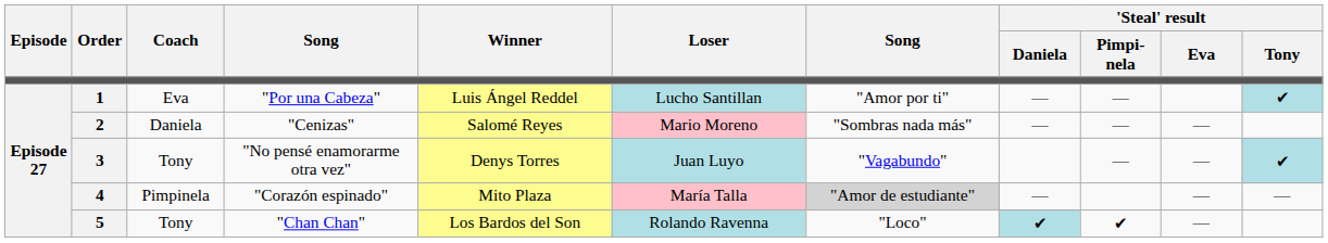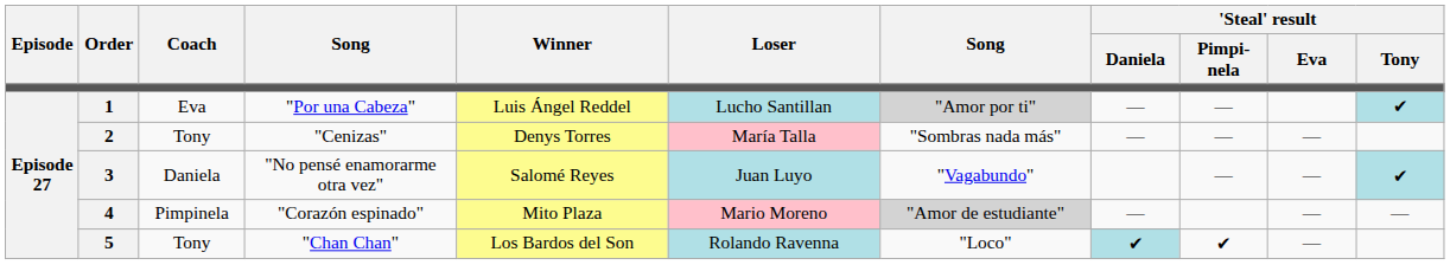"Por una Cabeza" | column 7: no background -> lightgrey background
"Cenizas" | Coach: Daniela -> Tony
"Cenizas" | Winner: Salomé Reyes -> Denys Torres
"Cenizas" | Loser: Mario Moreno -> María Talla
"No pensé enamorarme otra vez" | Coach: Tony -> Daniela
"No pensé enamorarme otra vez" | Winner: Denys Torres -> Salomé Reyes
"Corazón espinado" | Loser: María Talla -> Mario Moreno
